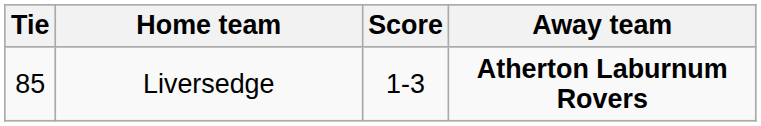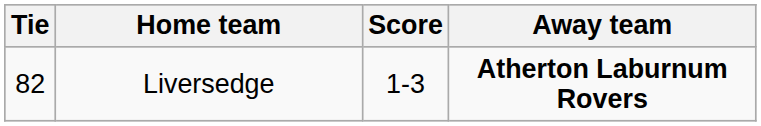Liversedge | Tie: 85 -> 82
